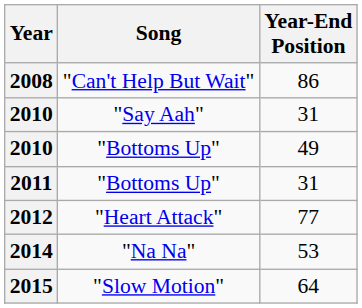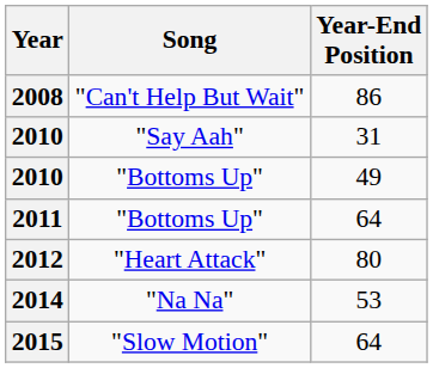2011 | Year-End Position: 31 -> 64
2012 | Year-End Position: 77 -> 80
